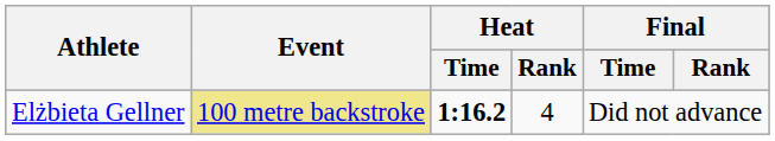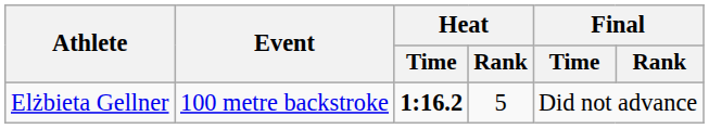Elżbieta Gellner | Event: khaki background -> no background
Elżbieta Gellner | Heat / Rank: 4 -> 5
